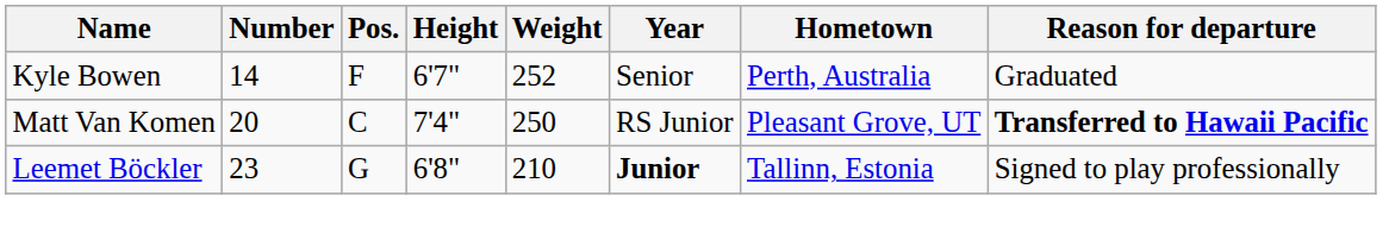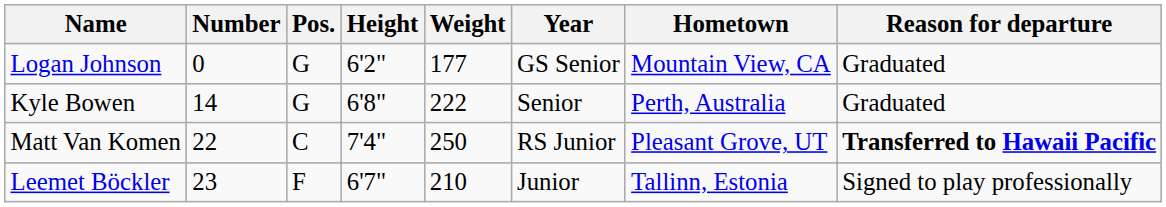+ row: Logan Johnson | 0 | G | 6'2" | 177 | GS Senior | Mountain View, CA | Graduated
Kyle Bowen | Pos.: F -> G
Kyle Bowen | Height: 6'7" -> 6'8"
Kyle Bowen | Weight: 252 -> 222
Matt Van Komen | Number: 20 -> 22
Leemet Böckler | Pos.: G -> F
Leemet Böckler | Height: 6'8" -> 6'7"
Leemet Böckler | Year: bold -> normal
